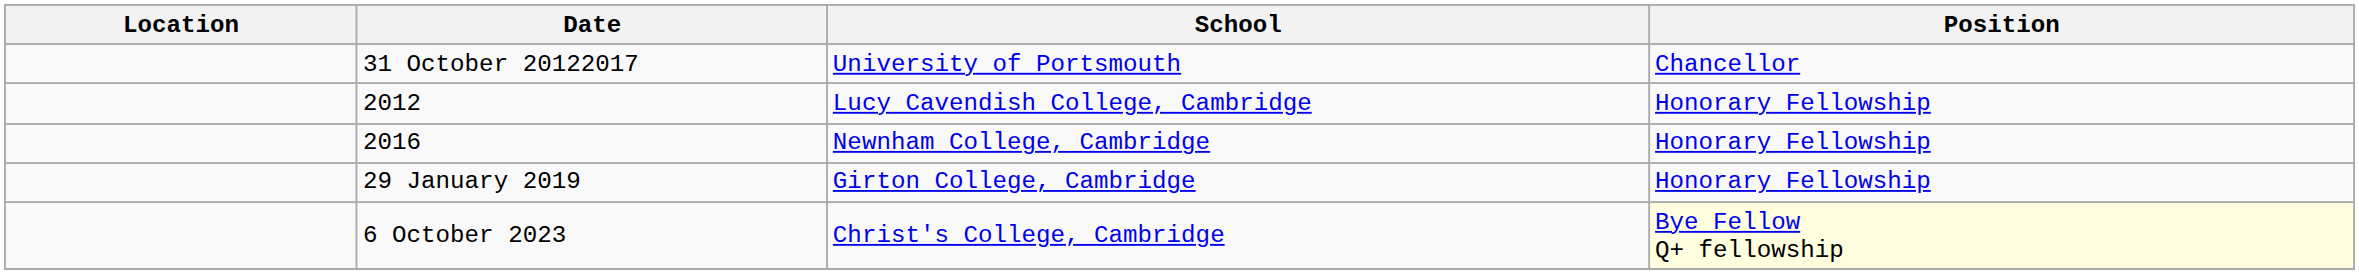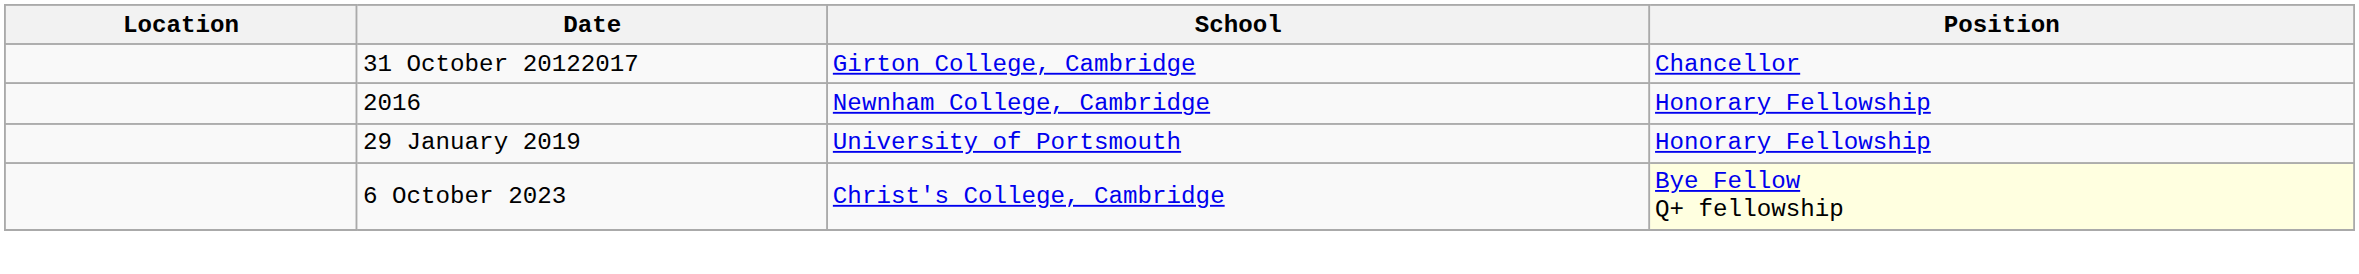31 October 20122017 | School: University of Portsmouth -> Girton College, Cambridge
- row: 2012 | Lucy Cavendish College, Cambridge | Honorary Fellowship
29 January 2019 | School: Girton College, Cambridge -> University of Portsmouth
